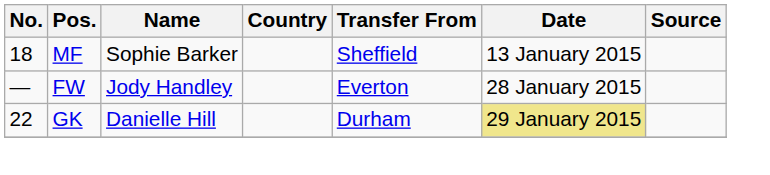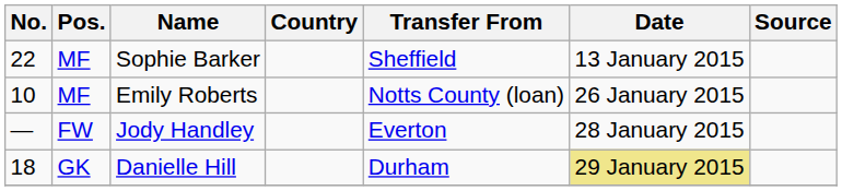Sophie Barker | No.: 18 -> 22
+ row: 10 | MF | Emily Roberts | Notts County (loan) | 26 January 2015
Danielle Hill | No.: 22 -> 18
